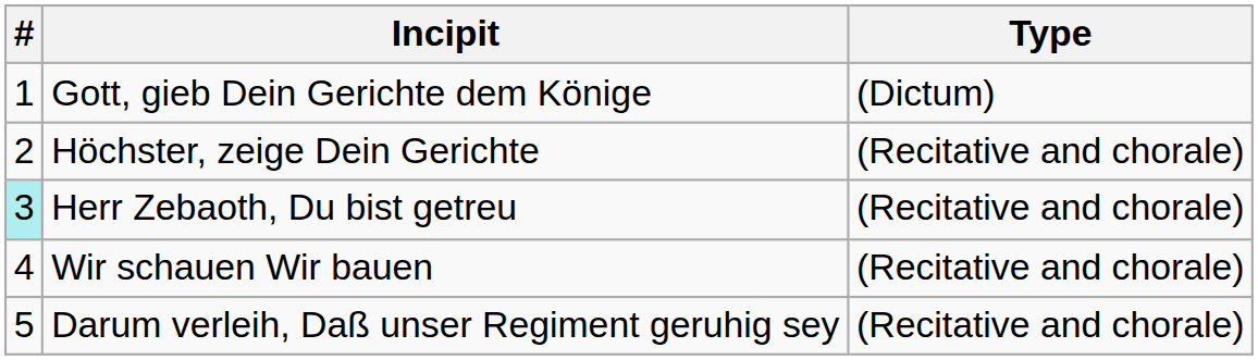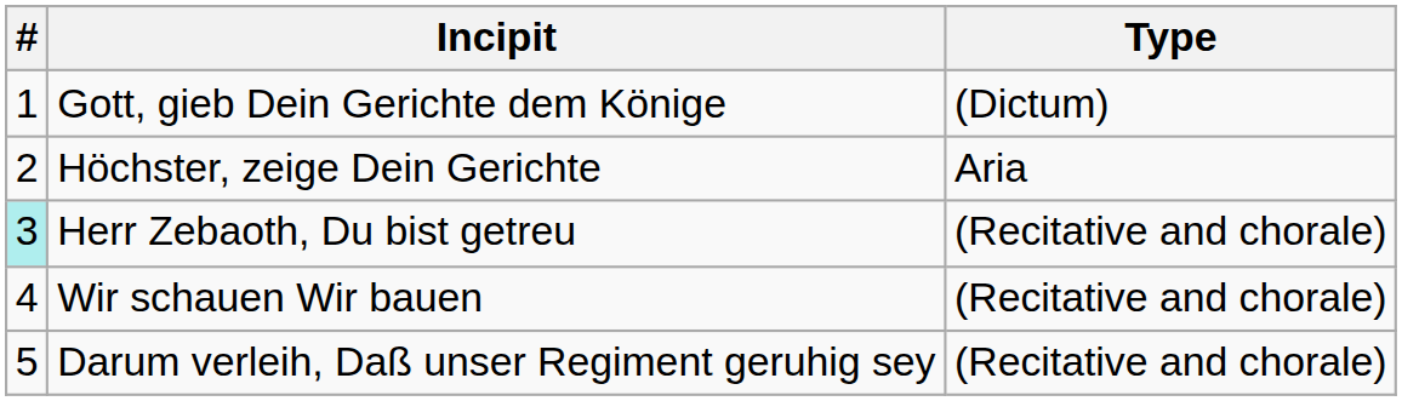Höchster, zeige Dein Gerichte | Type: (Recitative and chorale) -> Aria
